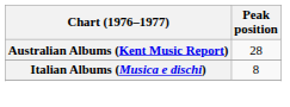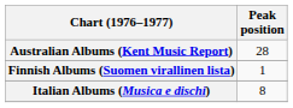+ row: Finnish Albums (Suomen virallinen lista) | 1
